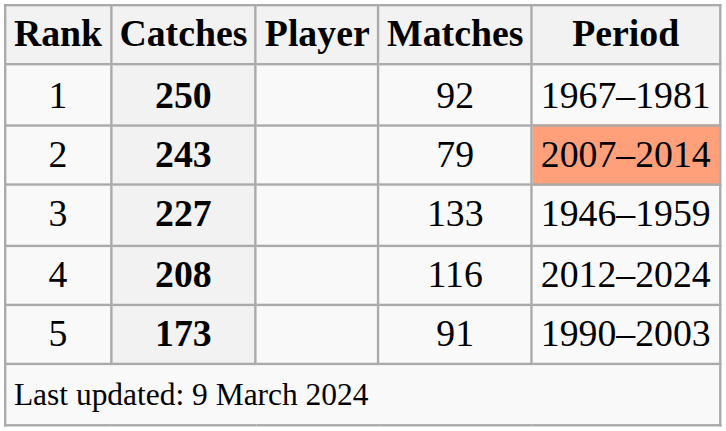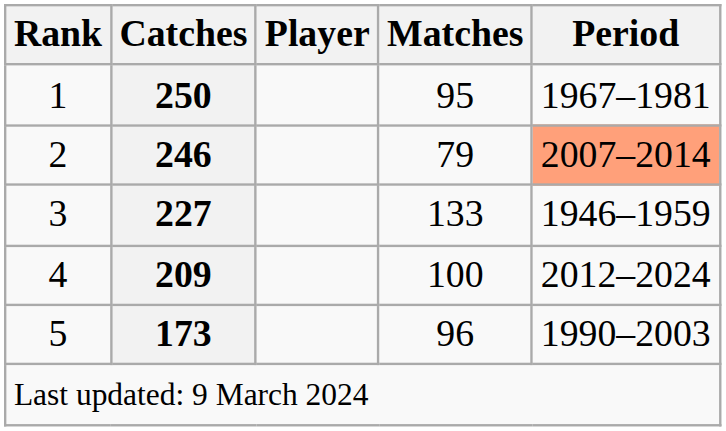1 | Matches: 92 -> 95
2 | Catches: 243 -> 246
4 | Catches: 208 -> 209
4 | Matches: 116 -> 100
5 | Matches: 91 -> 96
